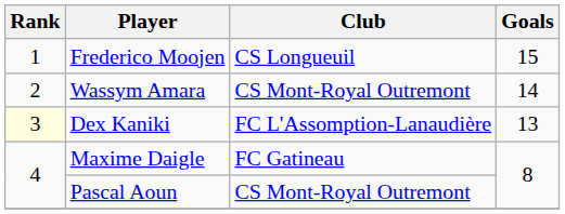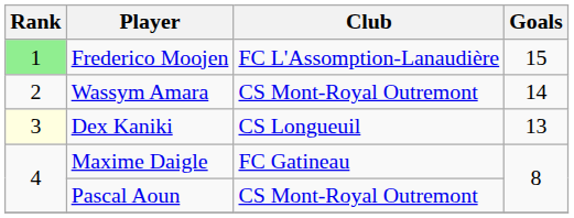Frederico Moojen | Rank: no background -> lightgreen background
Frederico Moojen | Club: CS Longueuil -> FC L'Assomption-Lanaudière
Dex Kaniki | Club: FC L'Assomption-Lanaudière -> CS Longueuil
